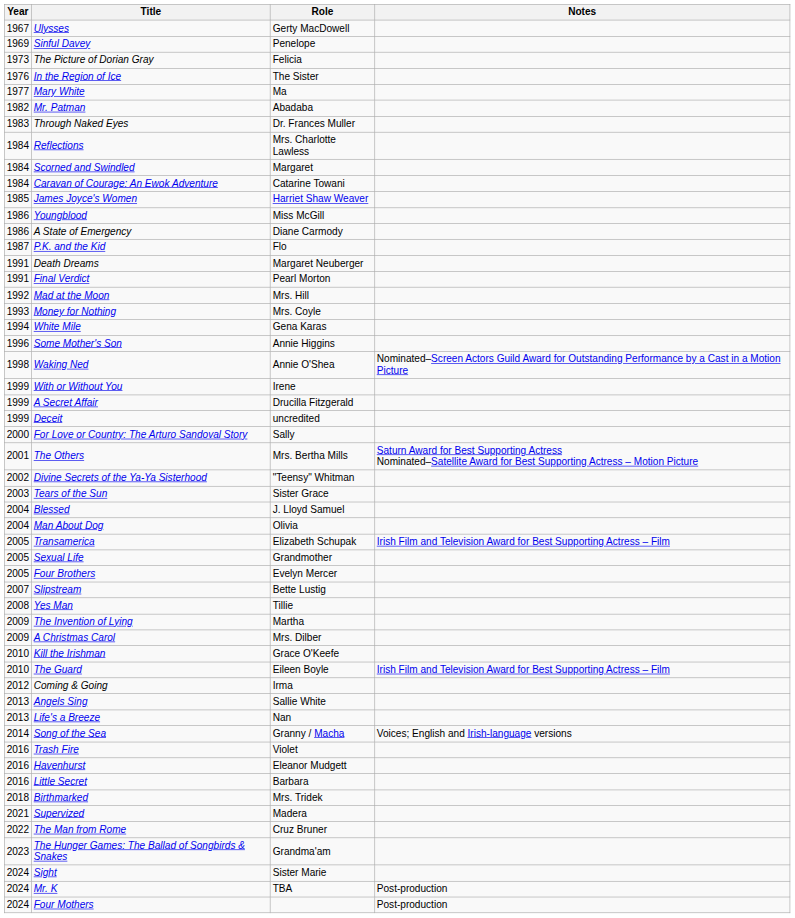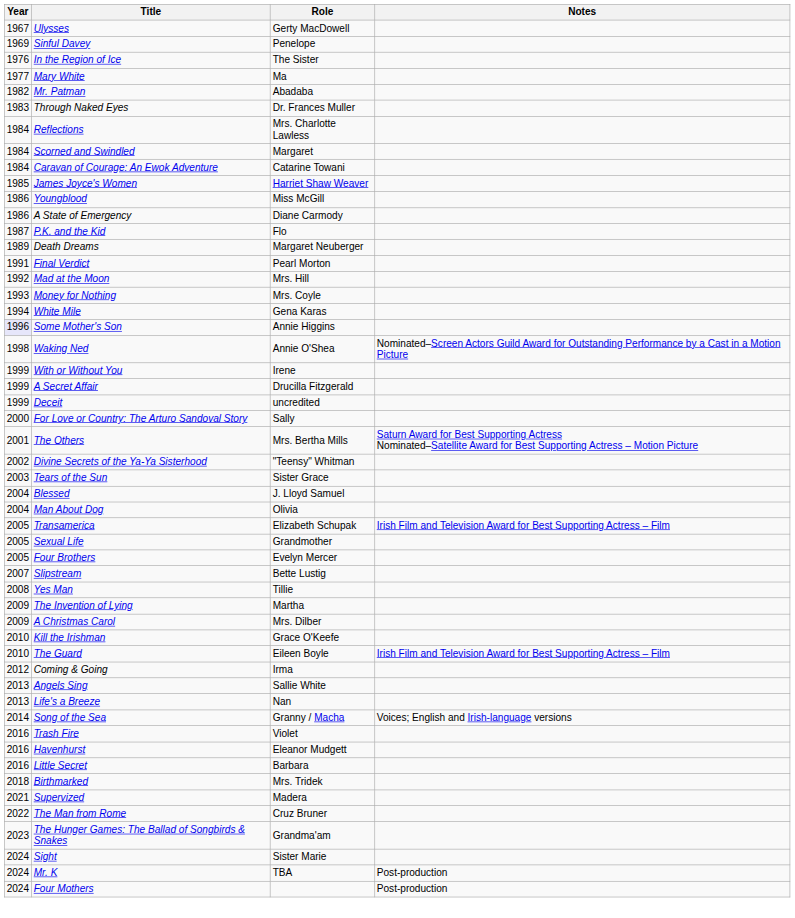- row: 1973 | The Picture of Dorian Gray | Felicia
Death Dreams | Year: 1991 -> 1989
Some Mother's Son | Year: no background -> lavender background
